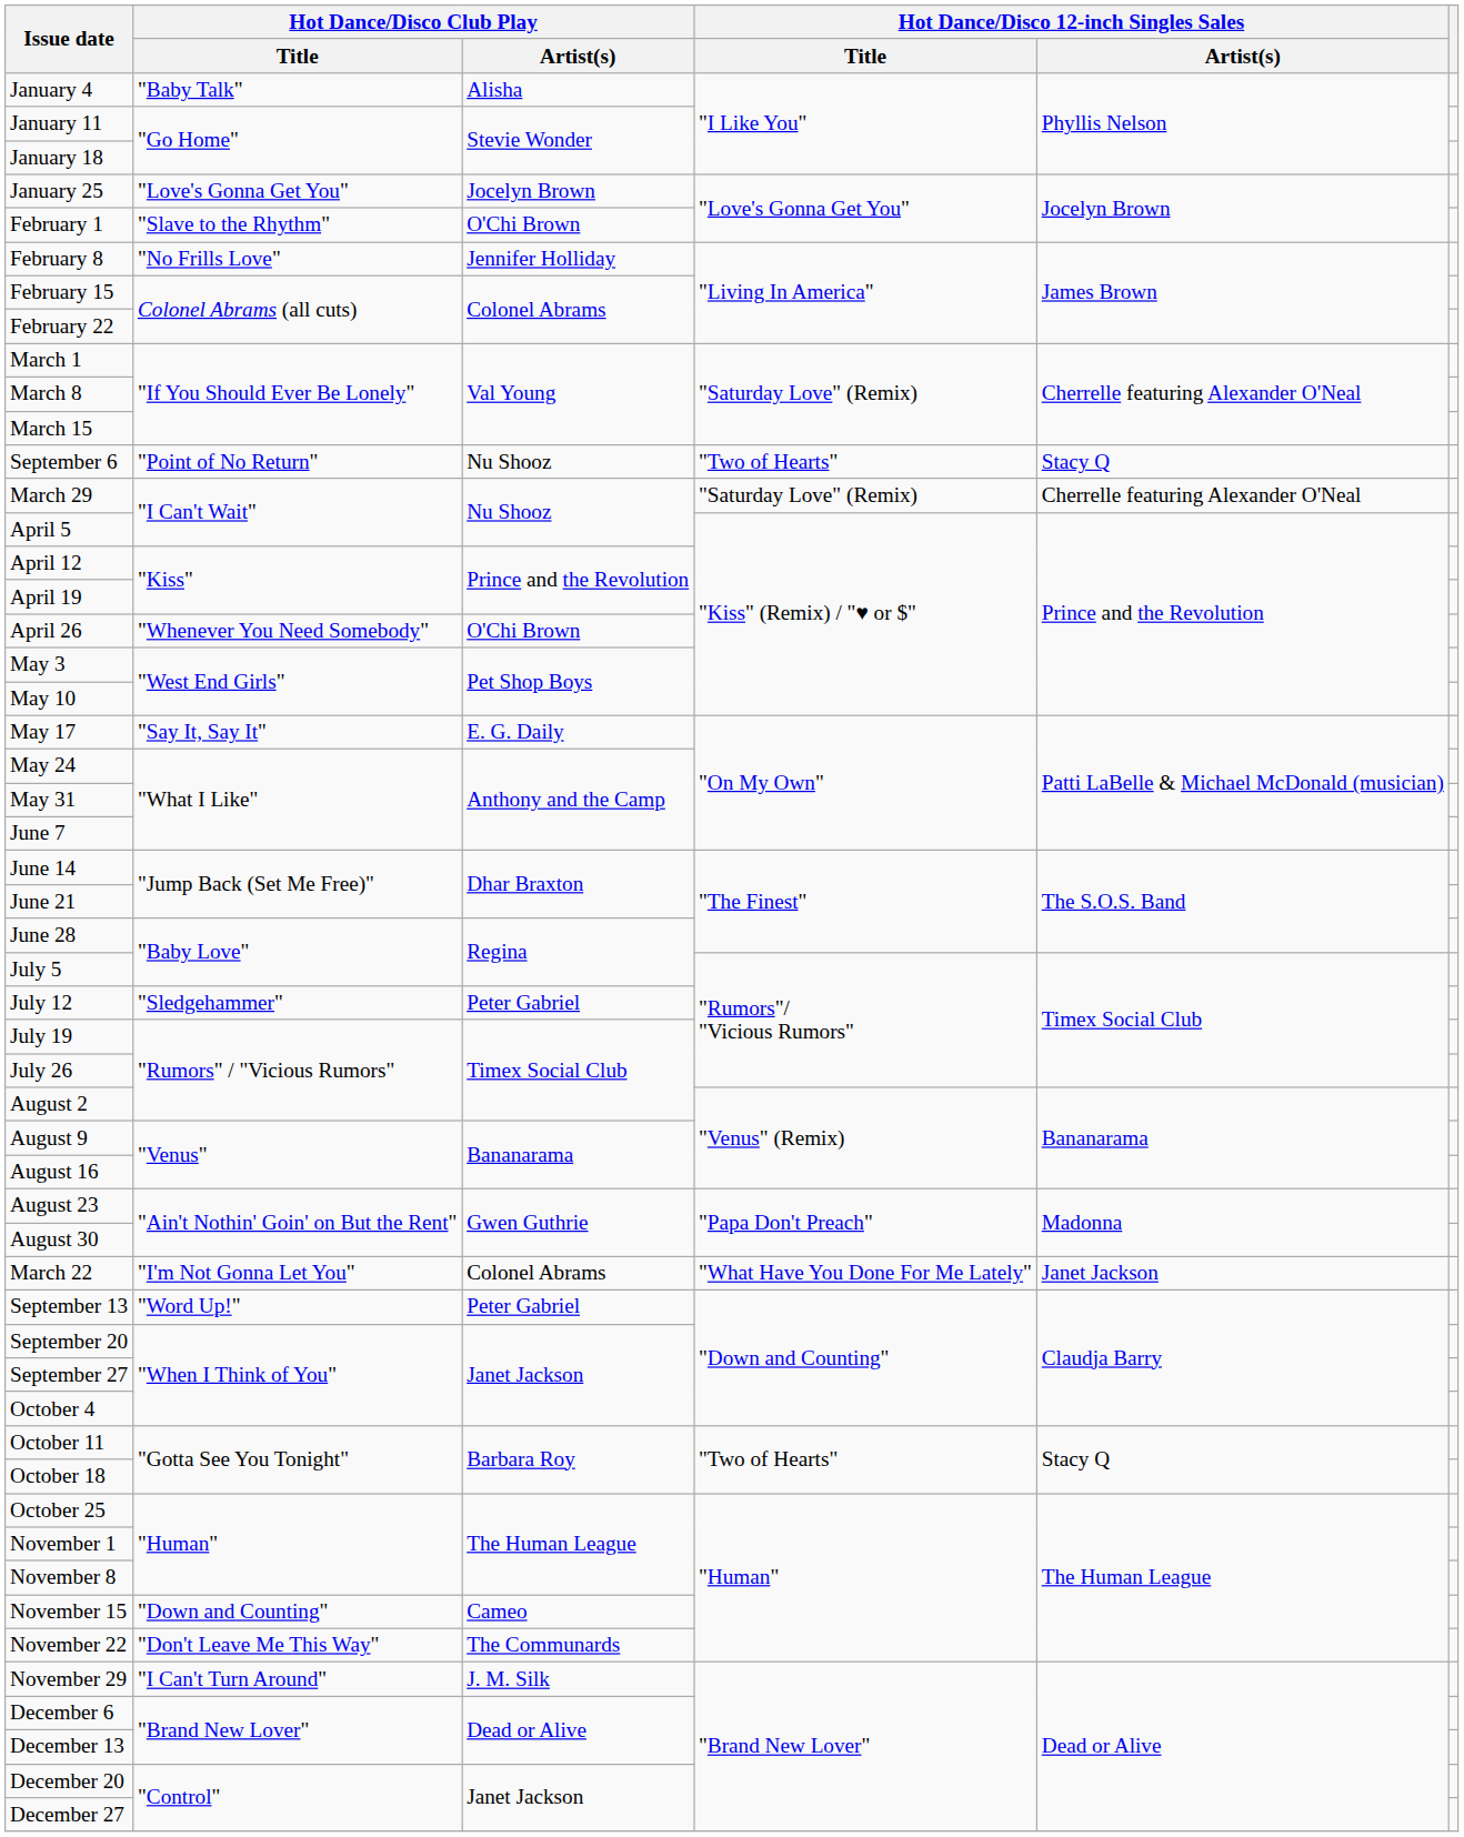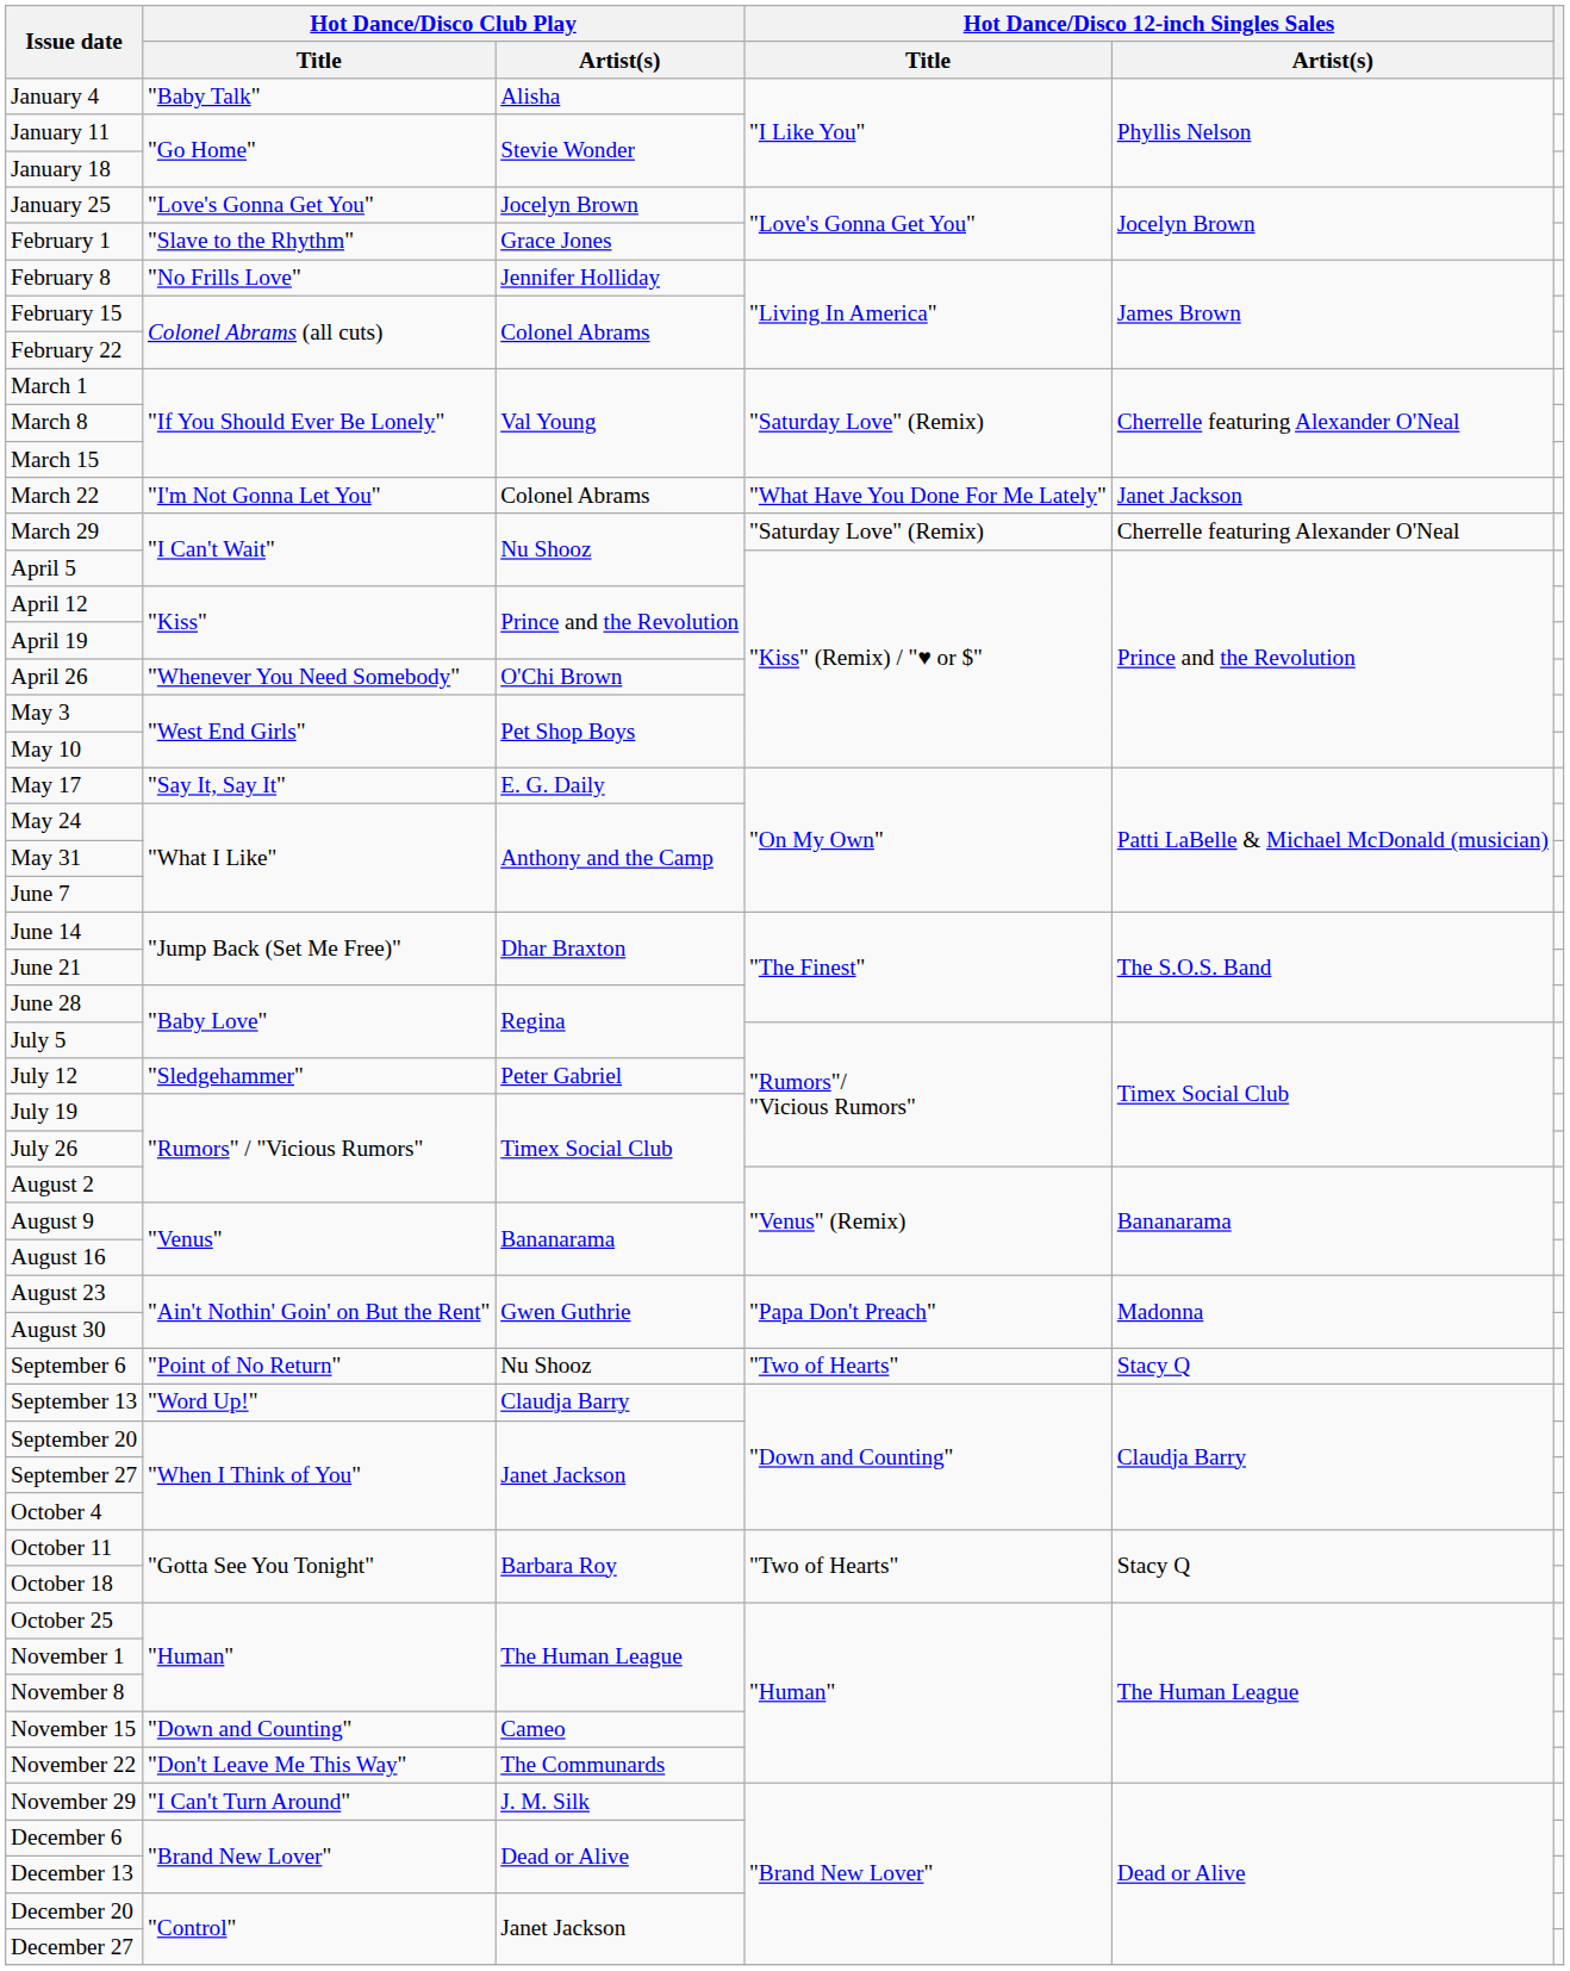February 1 | Hot Dance/Disco Club Play / Artist(s): O'Chi Brown -> Grace Jones
rows swapped: March 22 <-> September 6
September 13 | Hot Dance/Disco Club Play / Artist(s): Peter Gabriel -> Claudja Barry
